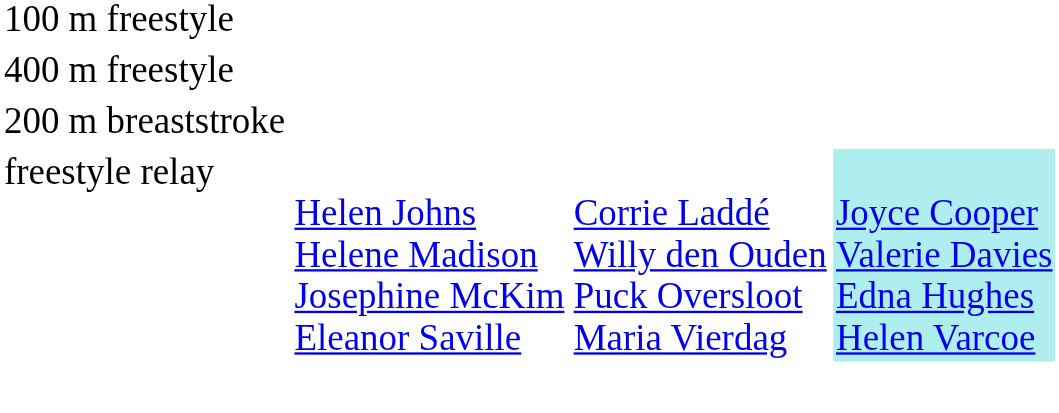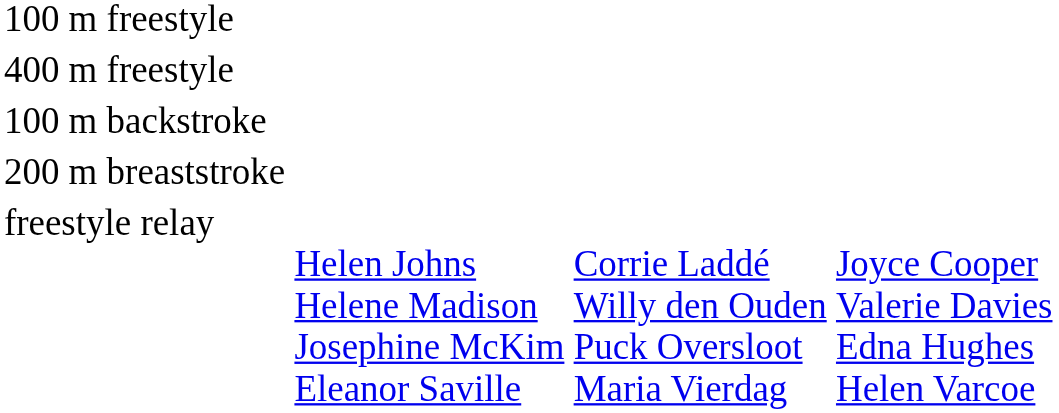+ row: 100 m backstroke
freestyle relay | column 4: paleturquoise background -> no background
